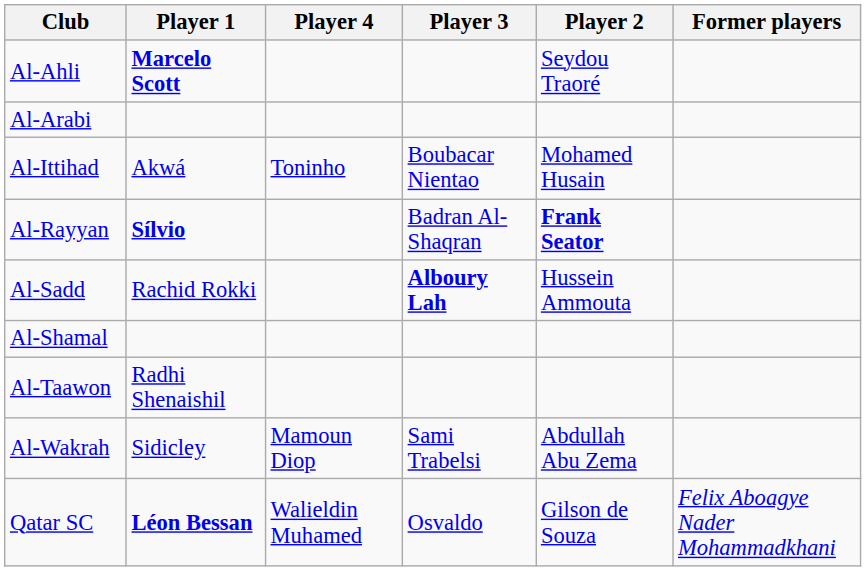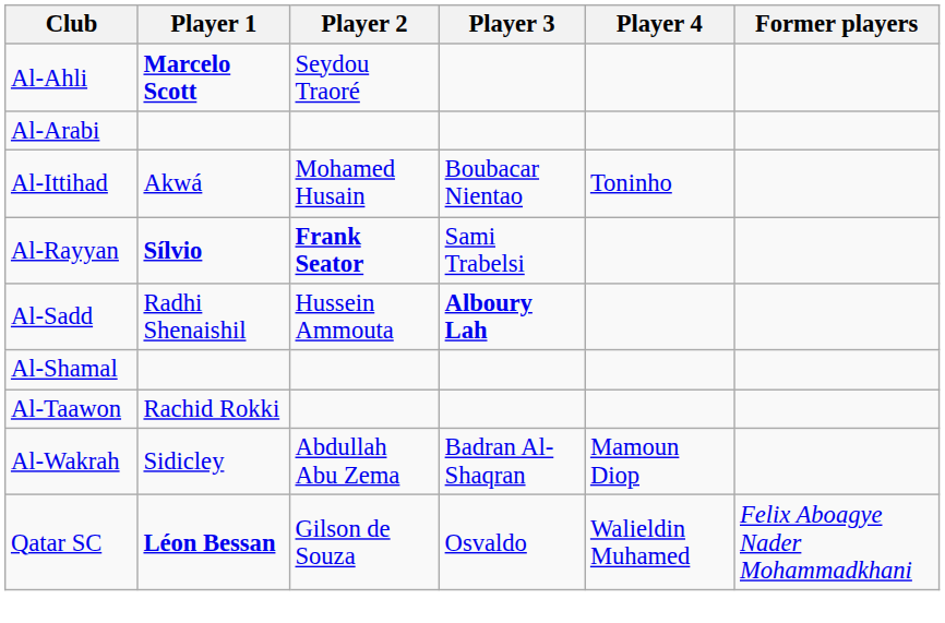columns swapped: Player 2 <-> Player 4
Al-Rayyan | Player 3: Badran Al-Shaqran -> Sami Trabelsi
Al-Sadd | Player 1: Rachid Rokki -> Radhi Shenaishil
Al-Taawon | Player 1: Radhi Shenaishil -> Rachid Rokki
Al-Wakrah | Player 3: Sami Trabelsi -> Badran Al-Shaqran
